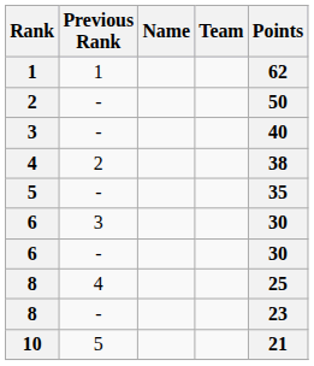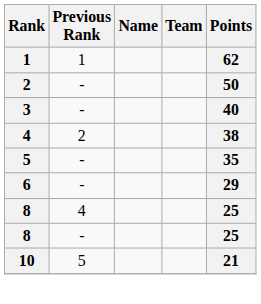- row: 6 | 3 | 30
6 / - | Points: 30 -> 29
8 / - | Points: 23 -> 25
